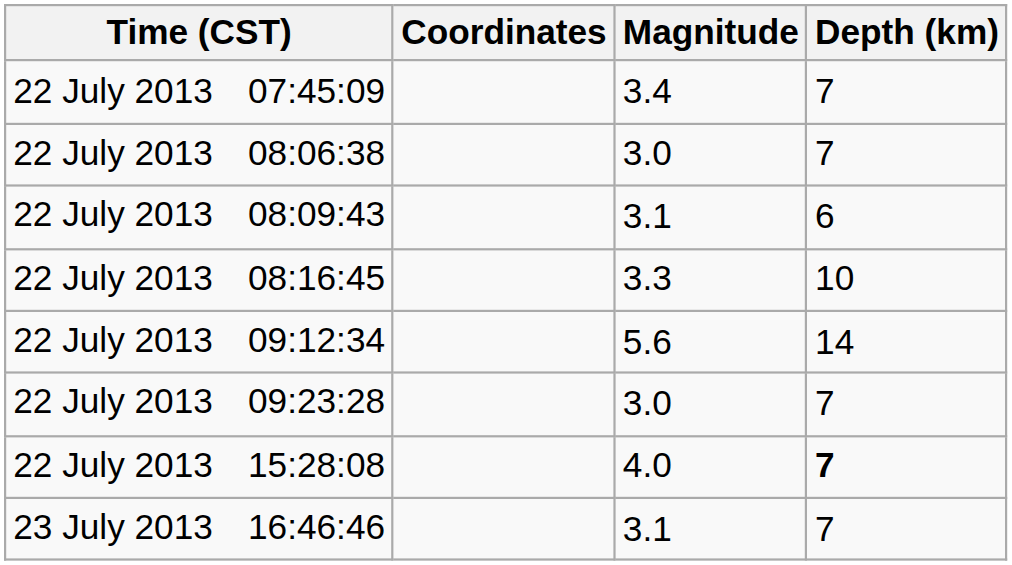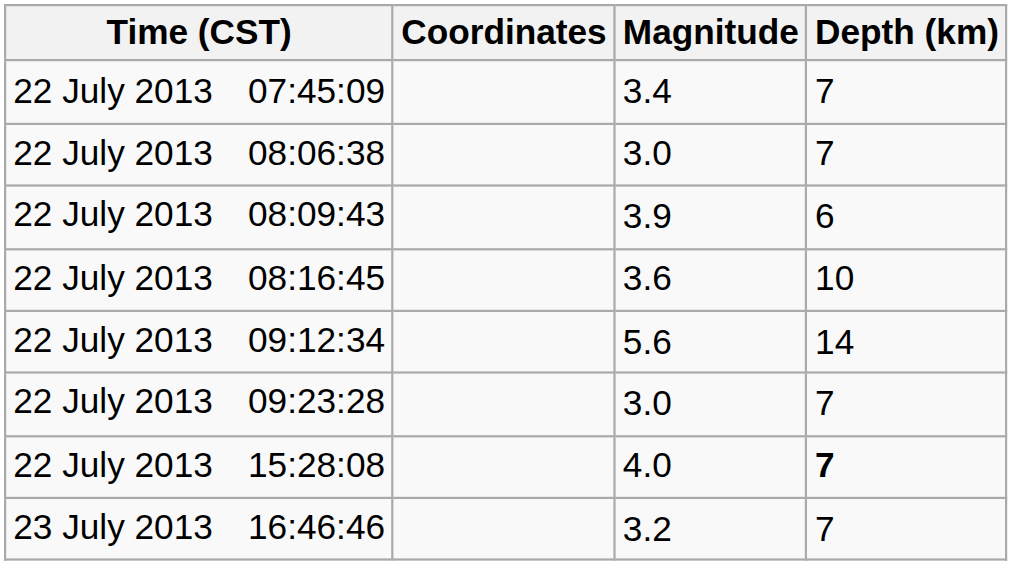22 July 2013 08:09:43 | Magnitude: 3.1 -> 3.9
22 July 2013 08:16:45 | Magnitude: 3.3 -> 3.6
23 July 2013 16:46:46 | Magnitude: 3.1 -> 3.2
